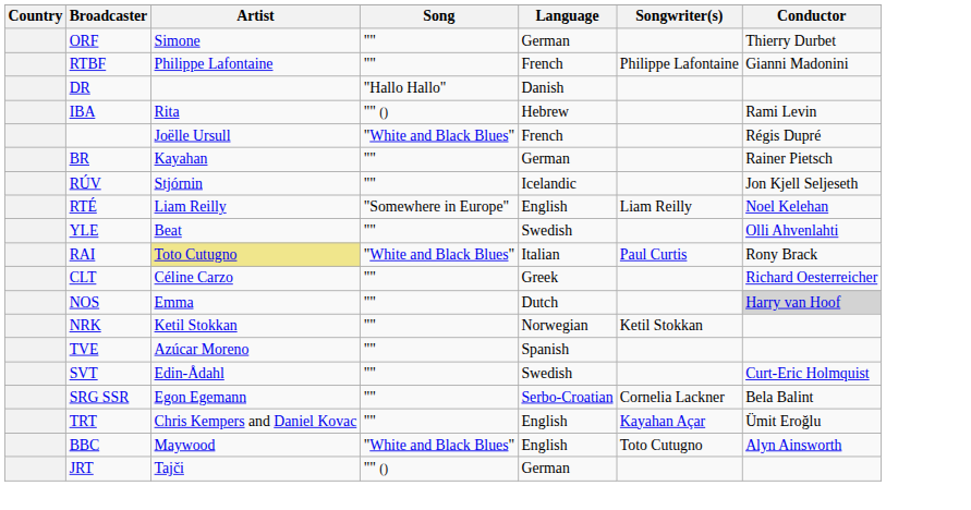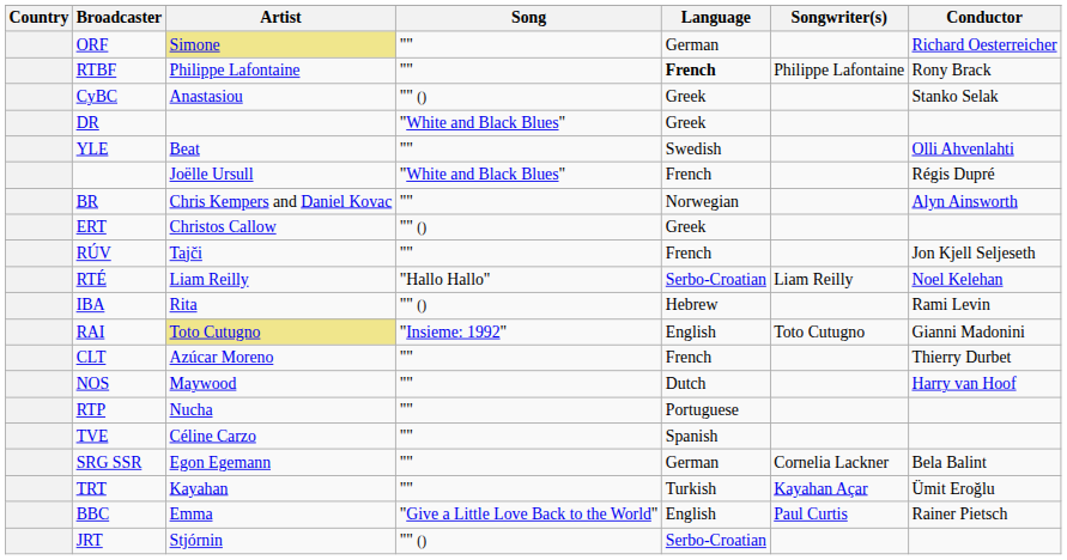ORF | Artist: no background -> khaki background
ORF | Conductor: Thierry Durbet -> Richard Oesterreicher
RTBF | Language: normal -> bold
RTBF | Conductor: Gianni Madonini -> Rony Brack
+ row: CyBC | Anastasiou | "" () | Greek | Stanko Selak
DR | Song: "Hallo Hallo" -> "White and Black Blues"
DR | Language: Danish -> Greek
rows swapped: YLE <-> IBA
BR | Artist: Kayahan -> Chris Kempers and Daniel Kovac
BR | Language: German -> Norwegian
BR | Conductor: Rainer Pietsch -> Alyn Ainsworth
+ row: ERT | Christos Callow | "" () | Greek
RÚV | Artist: Stjórnin -> Tajči
RÚV | Language: Icelandic -> French
RTÉ | Song: "Somewhere in Europe" -> "Hallo Hallo"
RTÉ | Language: English -> Serbo-Croatian
RAI | Song: "White and Black Blues" -> "Insieme: 1992"
RAI | Language: Italian -> English
RAI | Songwriter(s): Paul Curtis -> Toto Cutugno
RAI | Conductor: Rony Brack -> Gianni Madonini
CLT | Artist: Céline Carzo -> Azúcar Moreno
CLT | Language: Greek -> French
CLT | Conductor: Richard Oesterreicher -> Thierry Durbet
NOS | Artist: Emma -> Maywood
NOS | Conductor: lightgrey background -> no background
- row: NRK | Ketil Stokkan | "" | Norwegian | Ketil Stokkan
+ row: RTP | Nucha | "" | Portuguese
TVE | Artist: Azúcar Moreno -> Céline Carzo
- row: SVT | Edin-Ådahl | "" | Swedish | Curt-Eric Holmquist
SRG SSR | Language: Serbo-Croatian -> German
TRT | Artist: Chris Kempers and Daniel Kovac -> Kayahan
TRT | Language: English -> Turkish
BBC | Artist: Maywood -> Emma
BBC | Song: "White and Black Blues" -> "Give a Little Love Back to the World"
BBC | Songwriter(s): Toto Cutugno -> Paul Curtis
BBC | Conductor: Alyn Ainsworth -> Rainer Pietsch
JRT | Artist: Tajči -> Stjórnin
JRT | Language: German -> Serbo-Croatian
